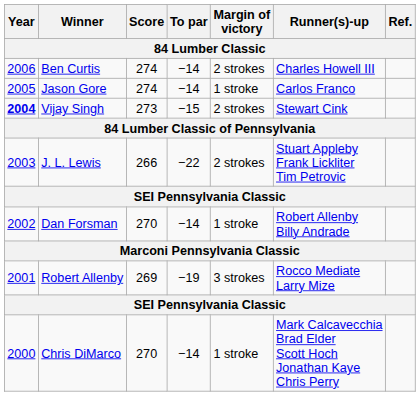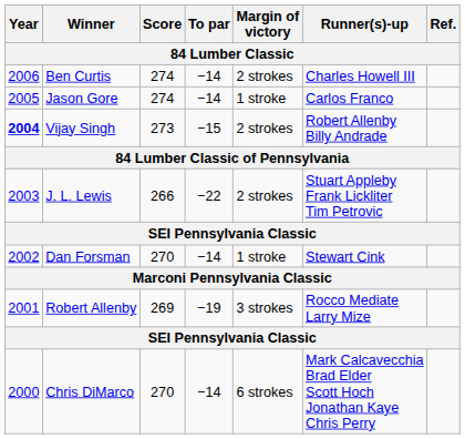Vijay Singh | Runner(s)-up: Stewart Cink -> Robert Allenby Billy Andrade
Dan Forsman | Runner(s)-up: Robert Allenby Billy Andrade -> Stewart Cink
Chris DiMarco | Margin of victory: 1 stroke -> 6 strokes
